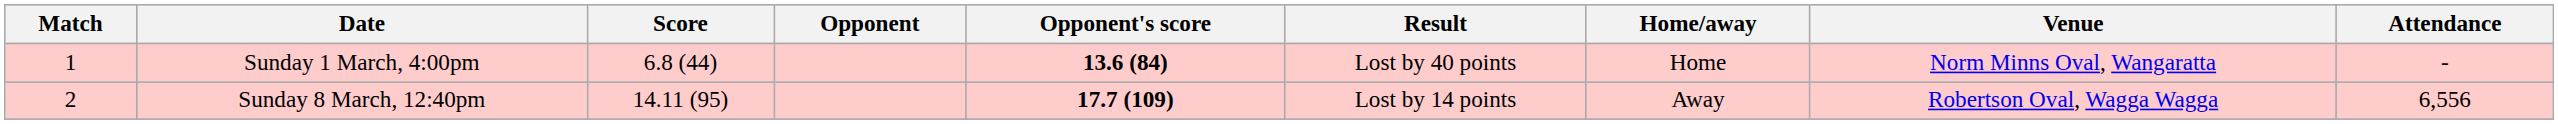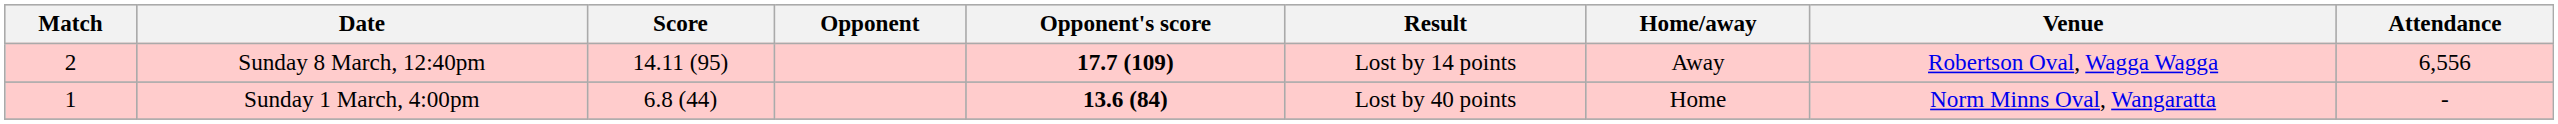rows swapped: Sunday 1 March, 4:00pm <-> Sunday 8 March, 12:40pm
